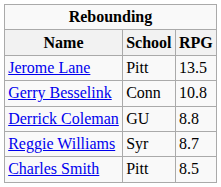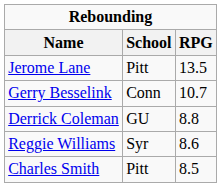Gerry Besselink | RPG: 10.8 -> 10.7
Reggie Williams | RPG: 8.7 -> 8.6
